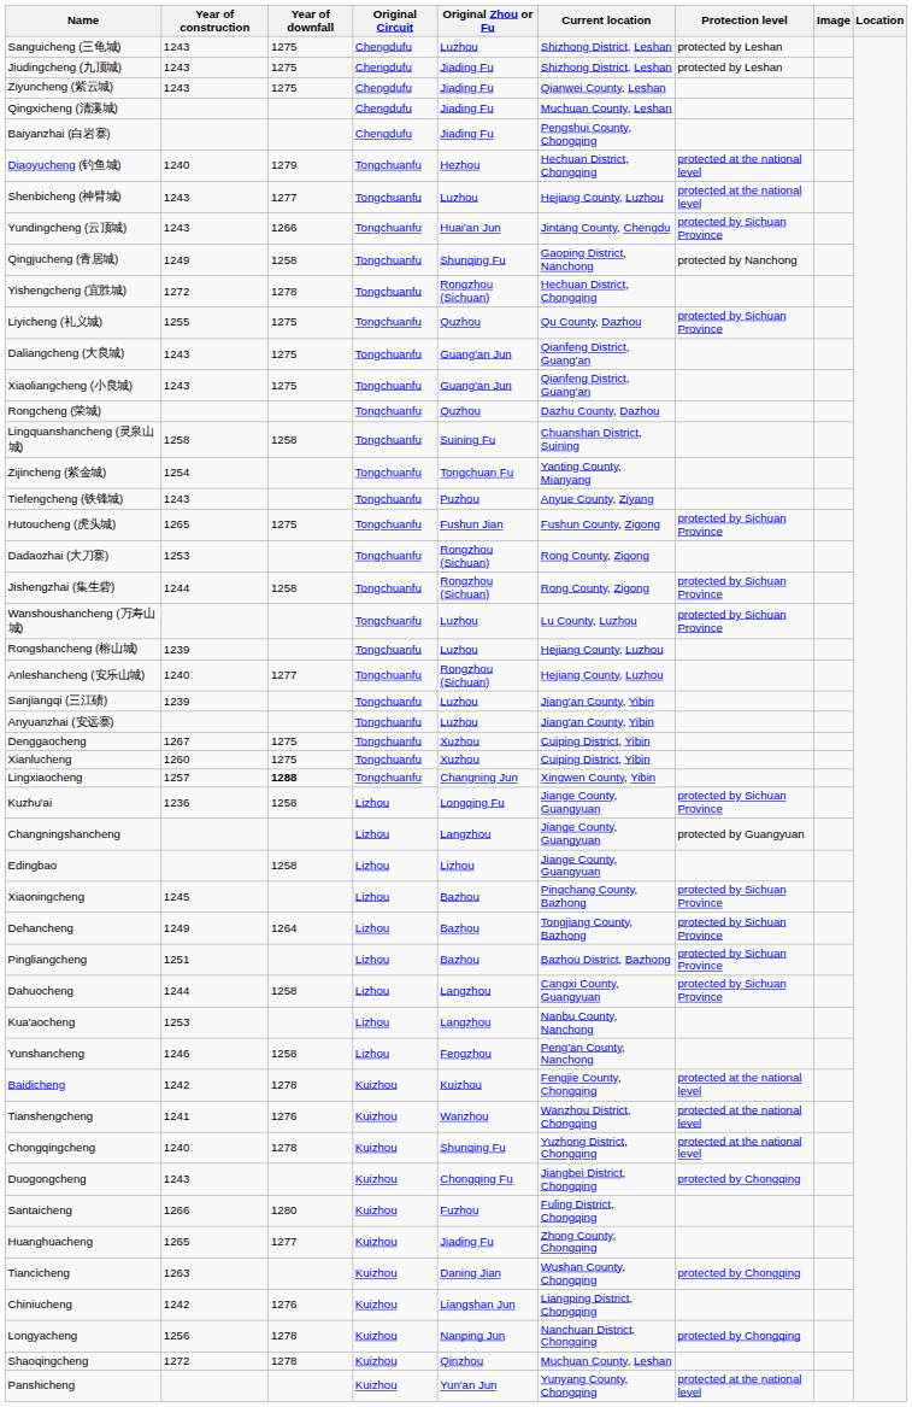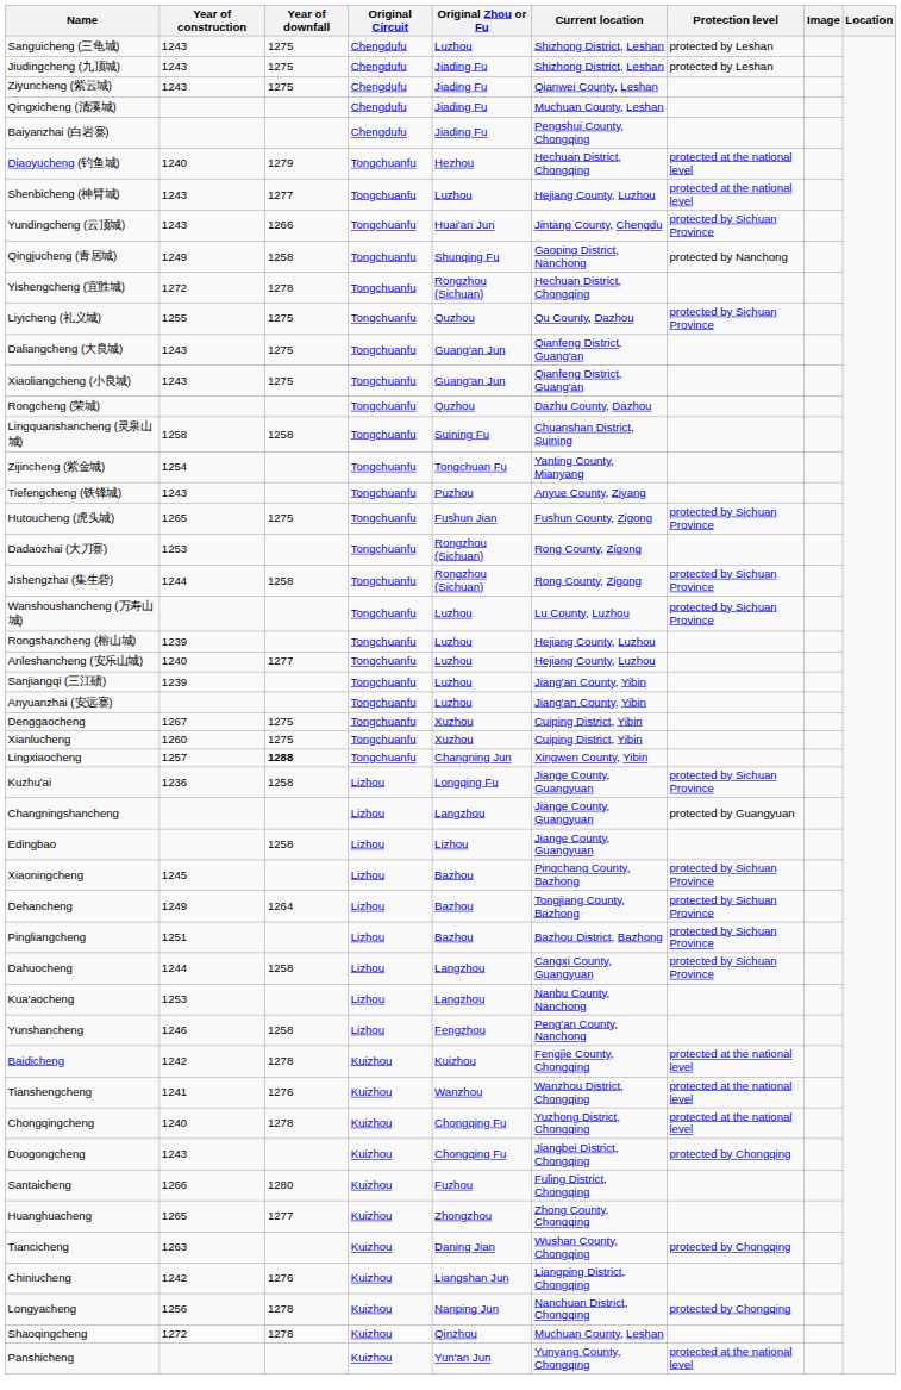Anleshancheng (安乐山城) | Original Zhou or Fu: Rongzhou (Sichuan) -> Luzhou
Chongqingcheng | Original Zhou or Fu: Shunqing Fu -> Chongqing Fu
Huanghuacheng | Original Zhou or Fu: Jiading Fu -> Zhongzhou
